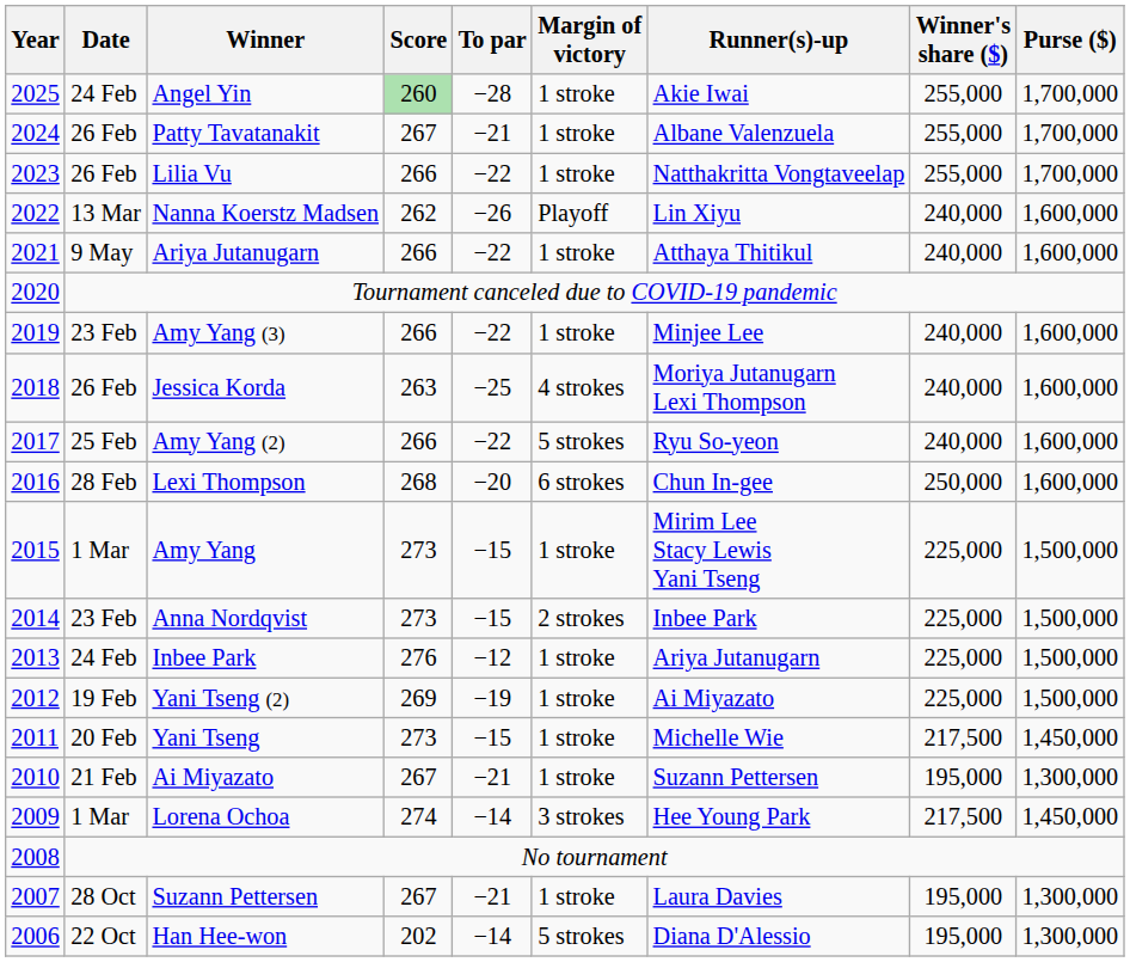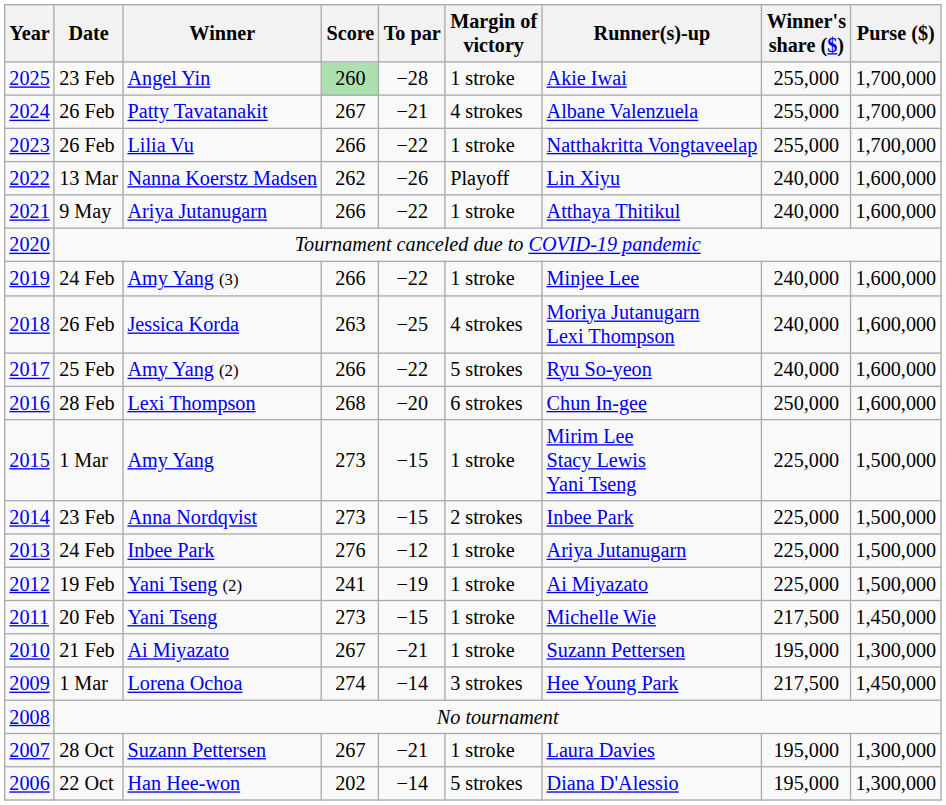Angel Yin | Date: 24 Feb -> 23 Feb
Patty Tavatanakit | Margin of victory: 1 stroke -> 4 strokes
Amy Yang (3) | Date: 23 Feb -> 24 Feb
Yani Tseng (2) | Score: 269 -> 241
